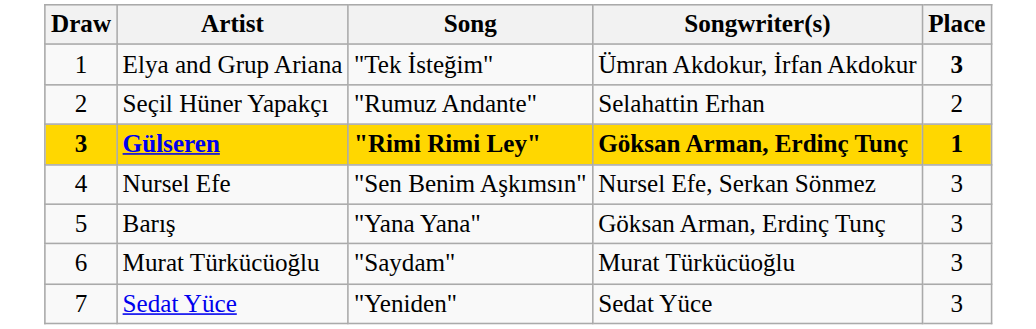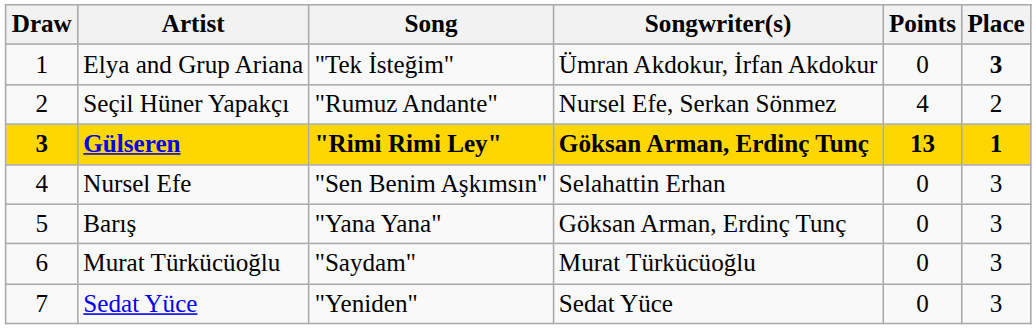+ column: Points | 0 | 4 | 13 | 0 | 0 | 0 | 0
Seçil Hüner Yapakçı | Songwriter(s): Selahattin Erhan -> Nursel Efe, Serkan Sönmez
Nursel Efe | Songwriter(s): Nursel Efe, Serkan Sönmez -> Selahattin Erhan
